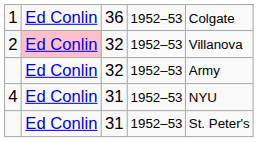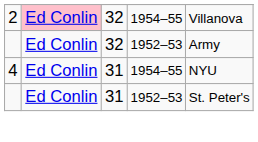- row: 1 | Ed Conlin | 36 | 1952–53 | Colgate
2 | column 4: 1952–53 -> 1954–55
4 | column 4: 1952–53 -> 1954–55
